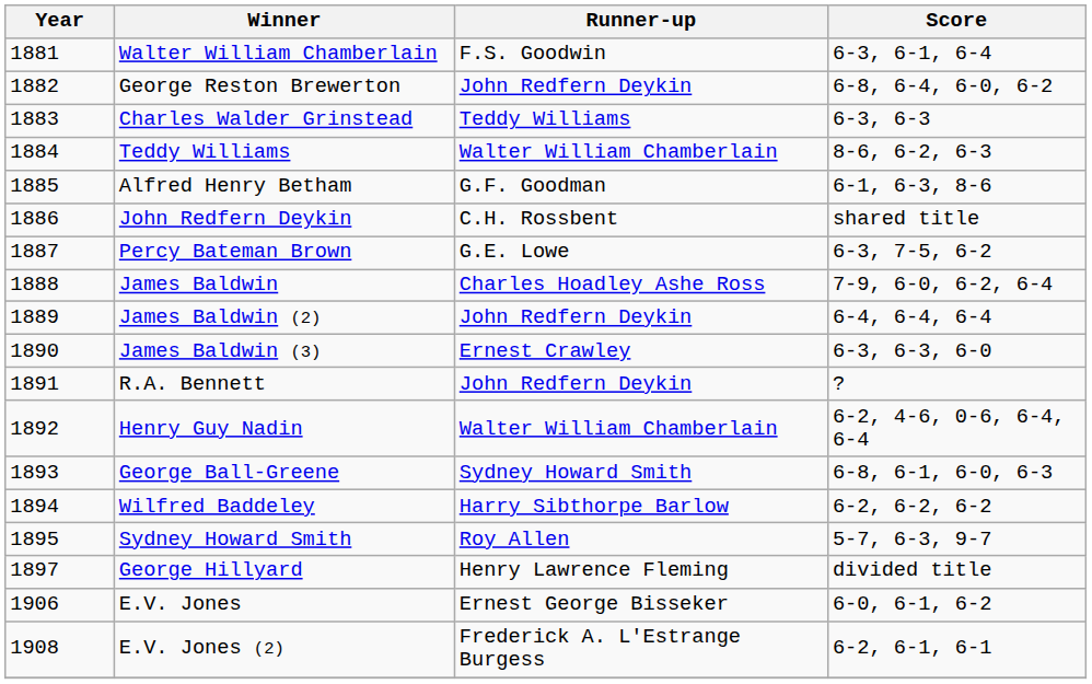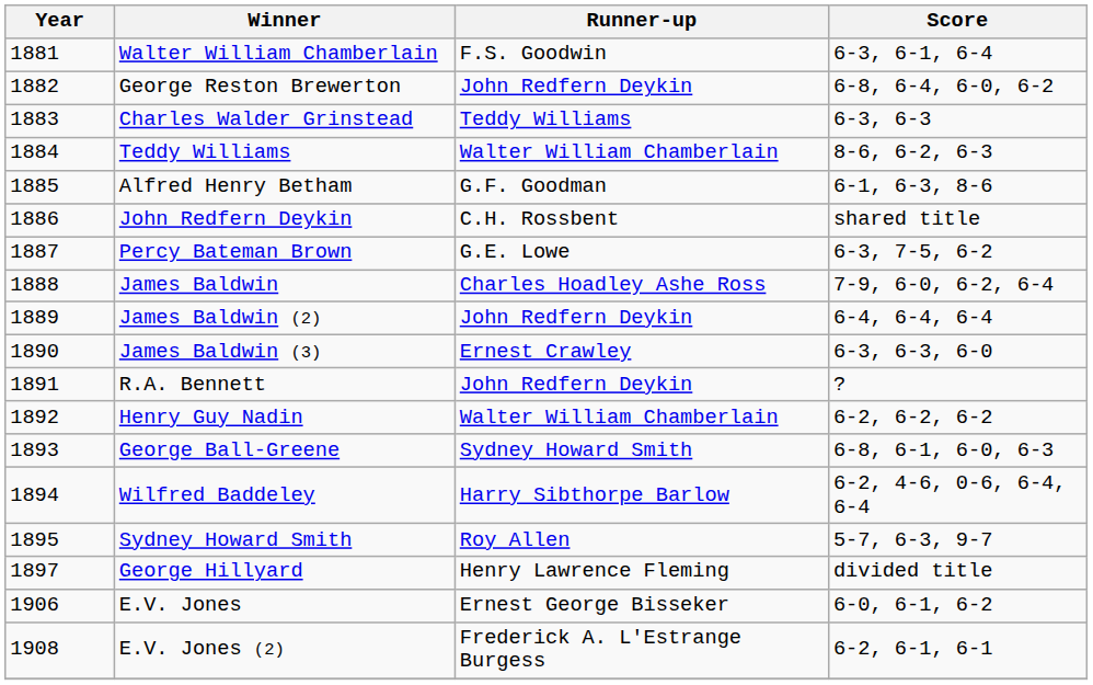Henry Guy Nadin | Score: 6-2, 4-6, 0-6, 6-4, 6-4 -> 6-2, 6-2, 6-2
Wilfred Baddeley | Score: 6-2, 6-2, 6-2 -> 6-2, 4-6, 0-6, 6-4, 6-4
